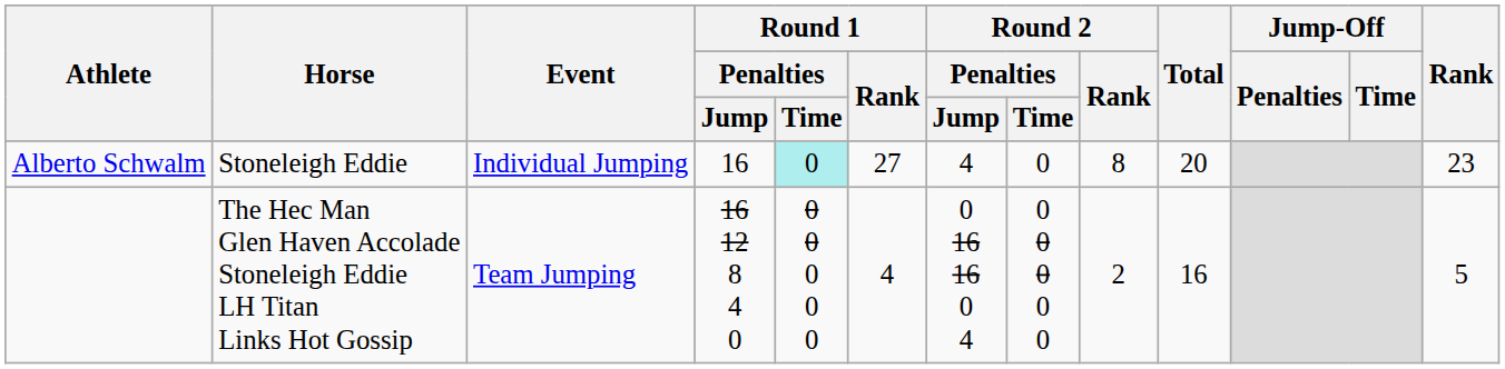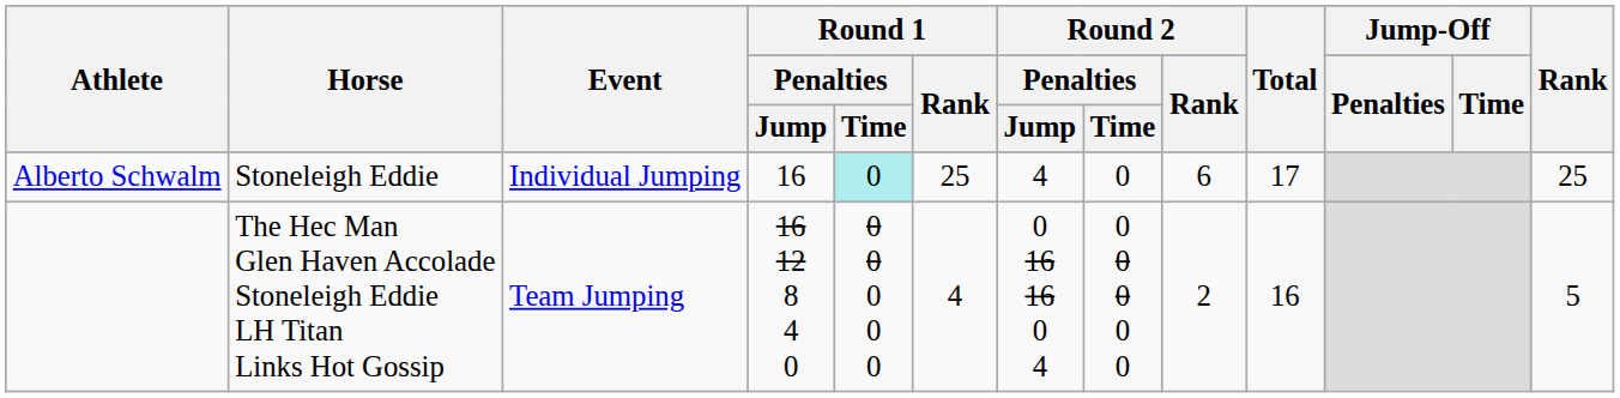Alberto Schwalm | Round 1 / Rank: 27 -> 25
Alberto Schwalm | Round 2 / Rank: 8 -> 6
Alberto Schwalm | Total: 20 -> 17
Alberto Schwalm | Rank: 23 -> 25
